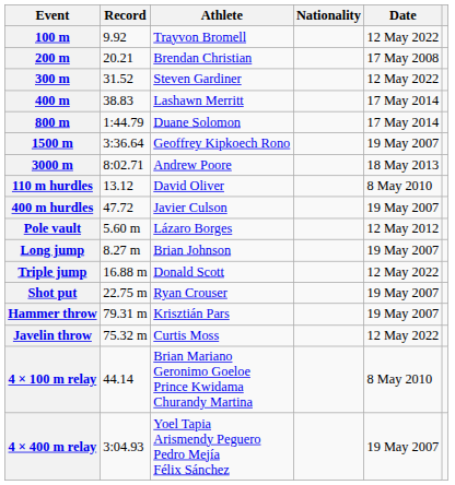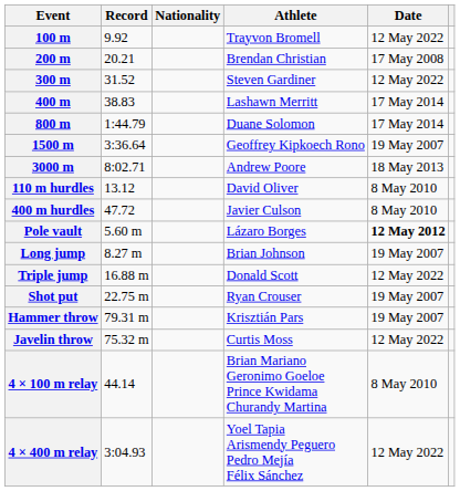columns swapped: Athlete <-> Nationality
400 m hurdles | Date: 19 May 2007 -> 8 May 2010
Pole vault | Date: normal -> bold
4 × 400 m relay | Date: 19 May 2007 -> 12 May 2022
